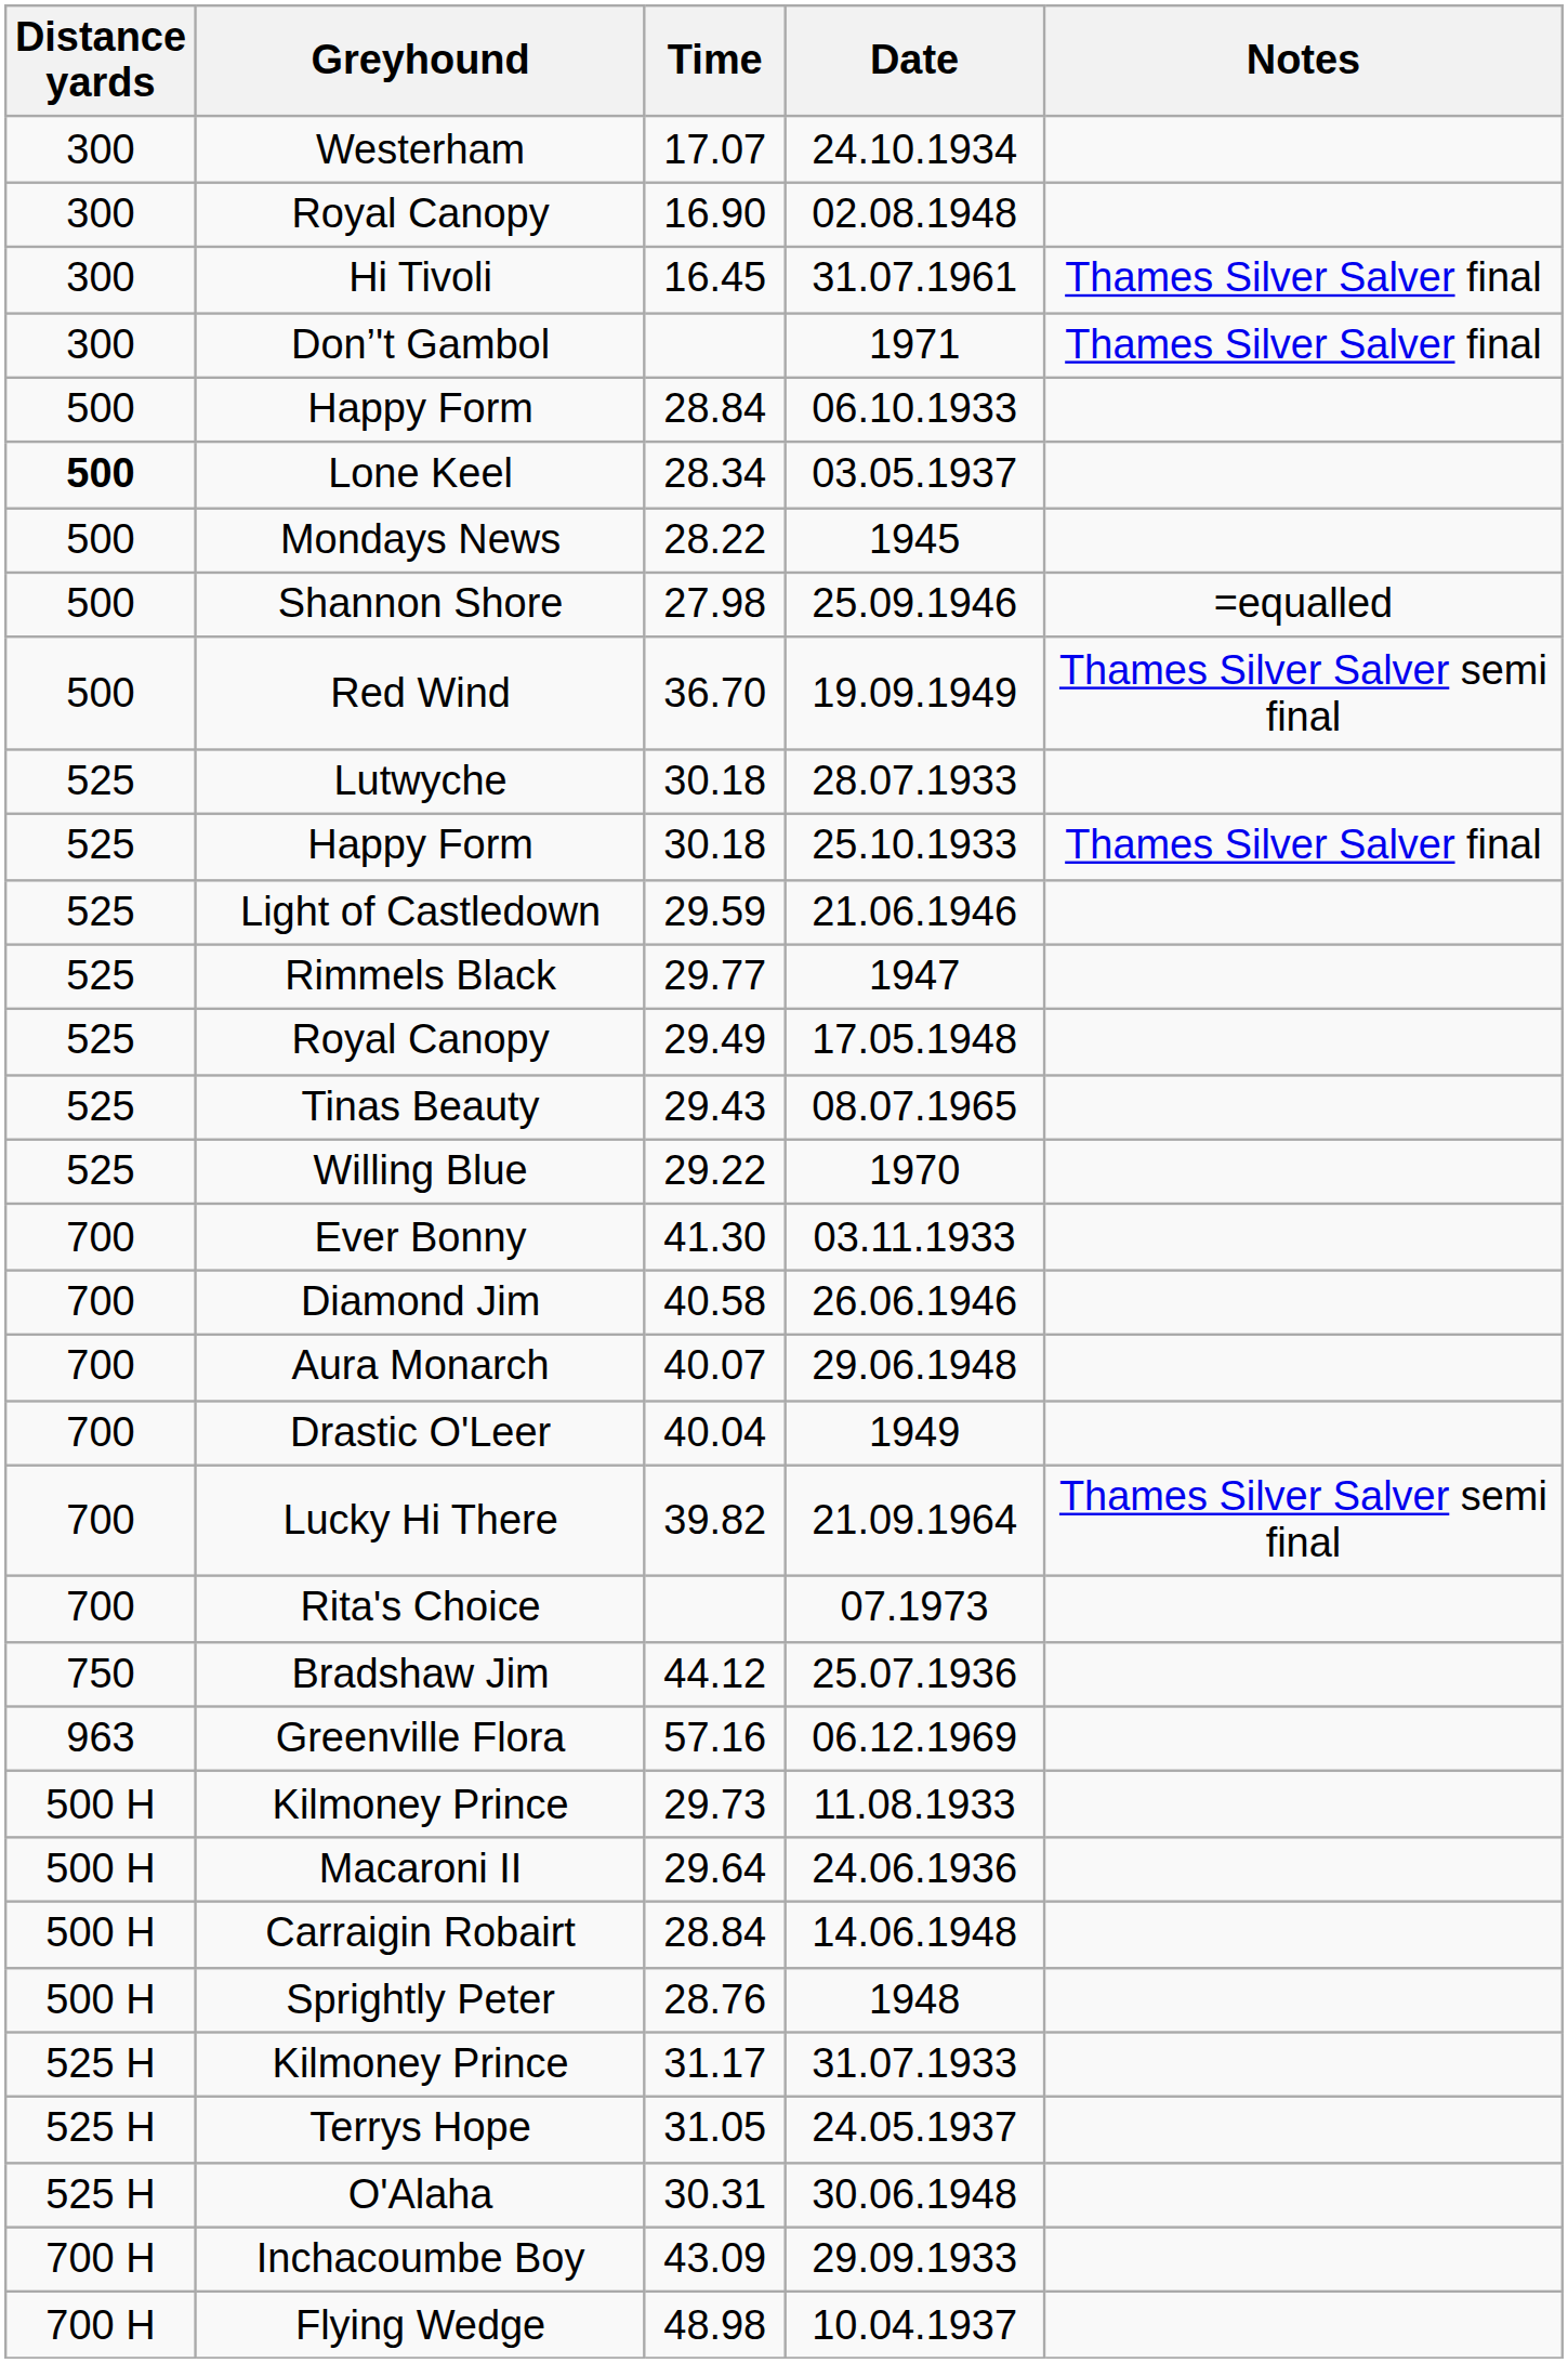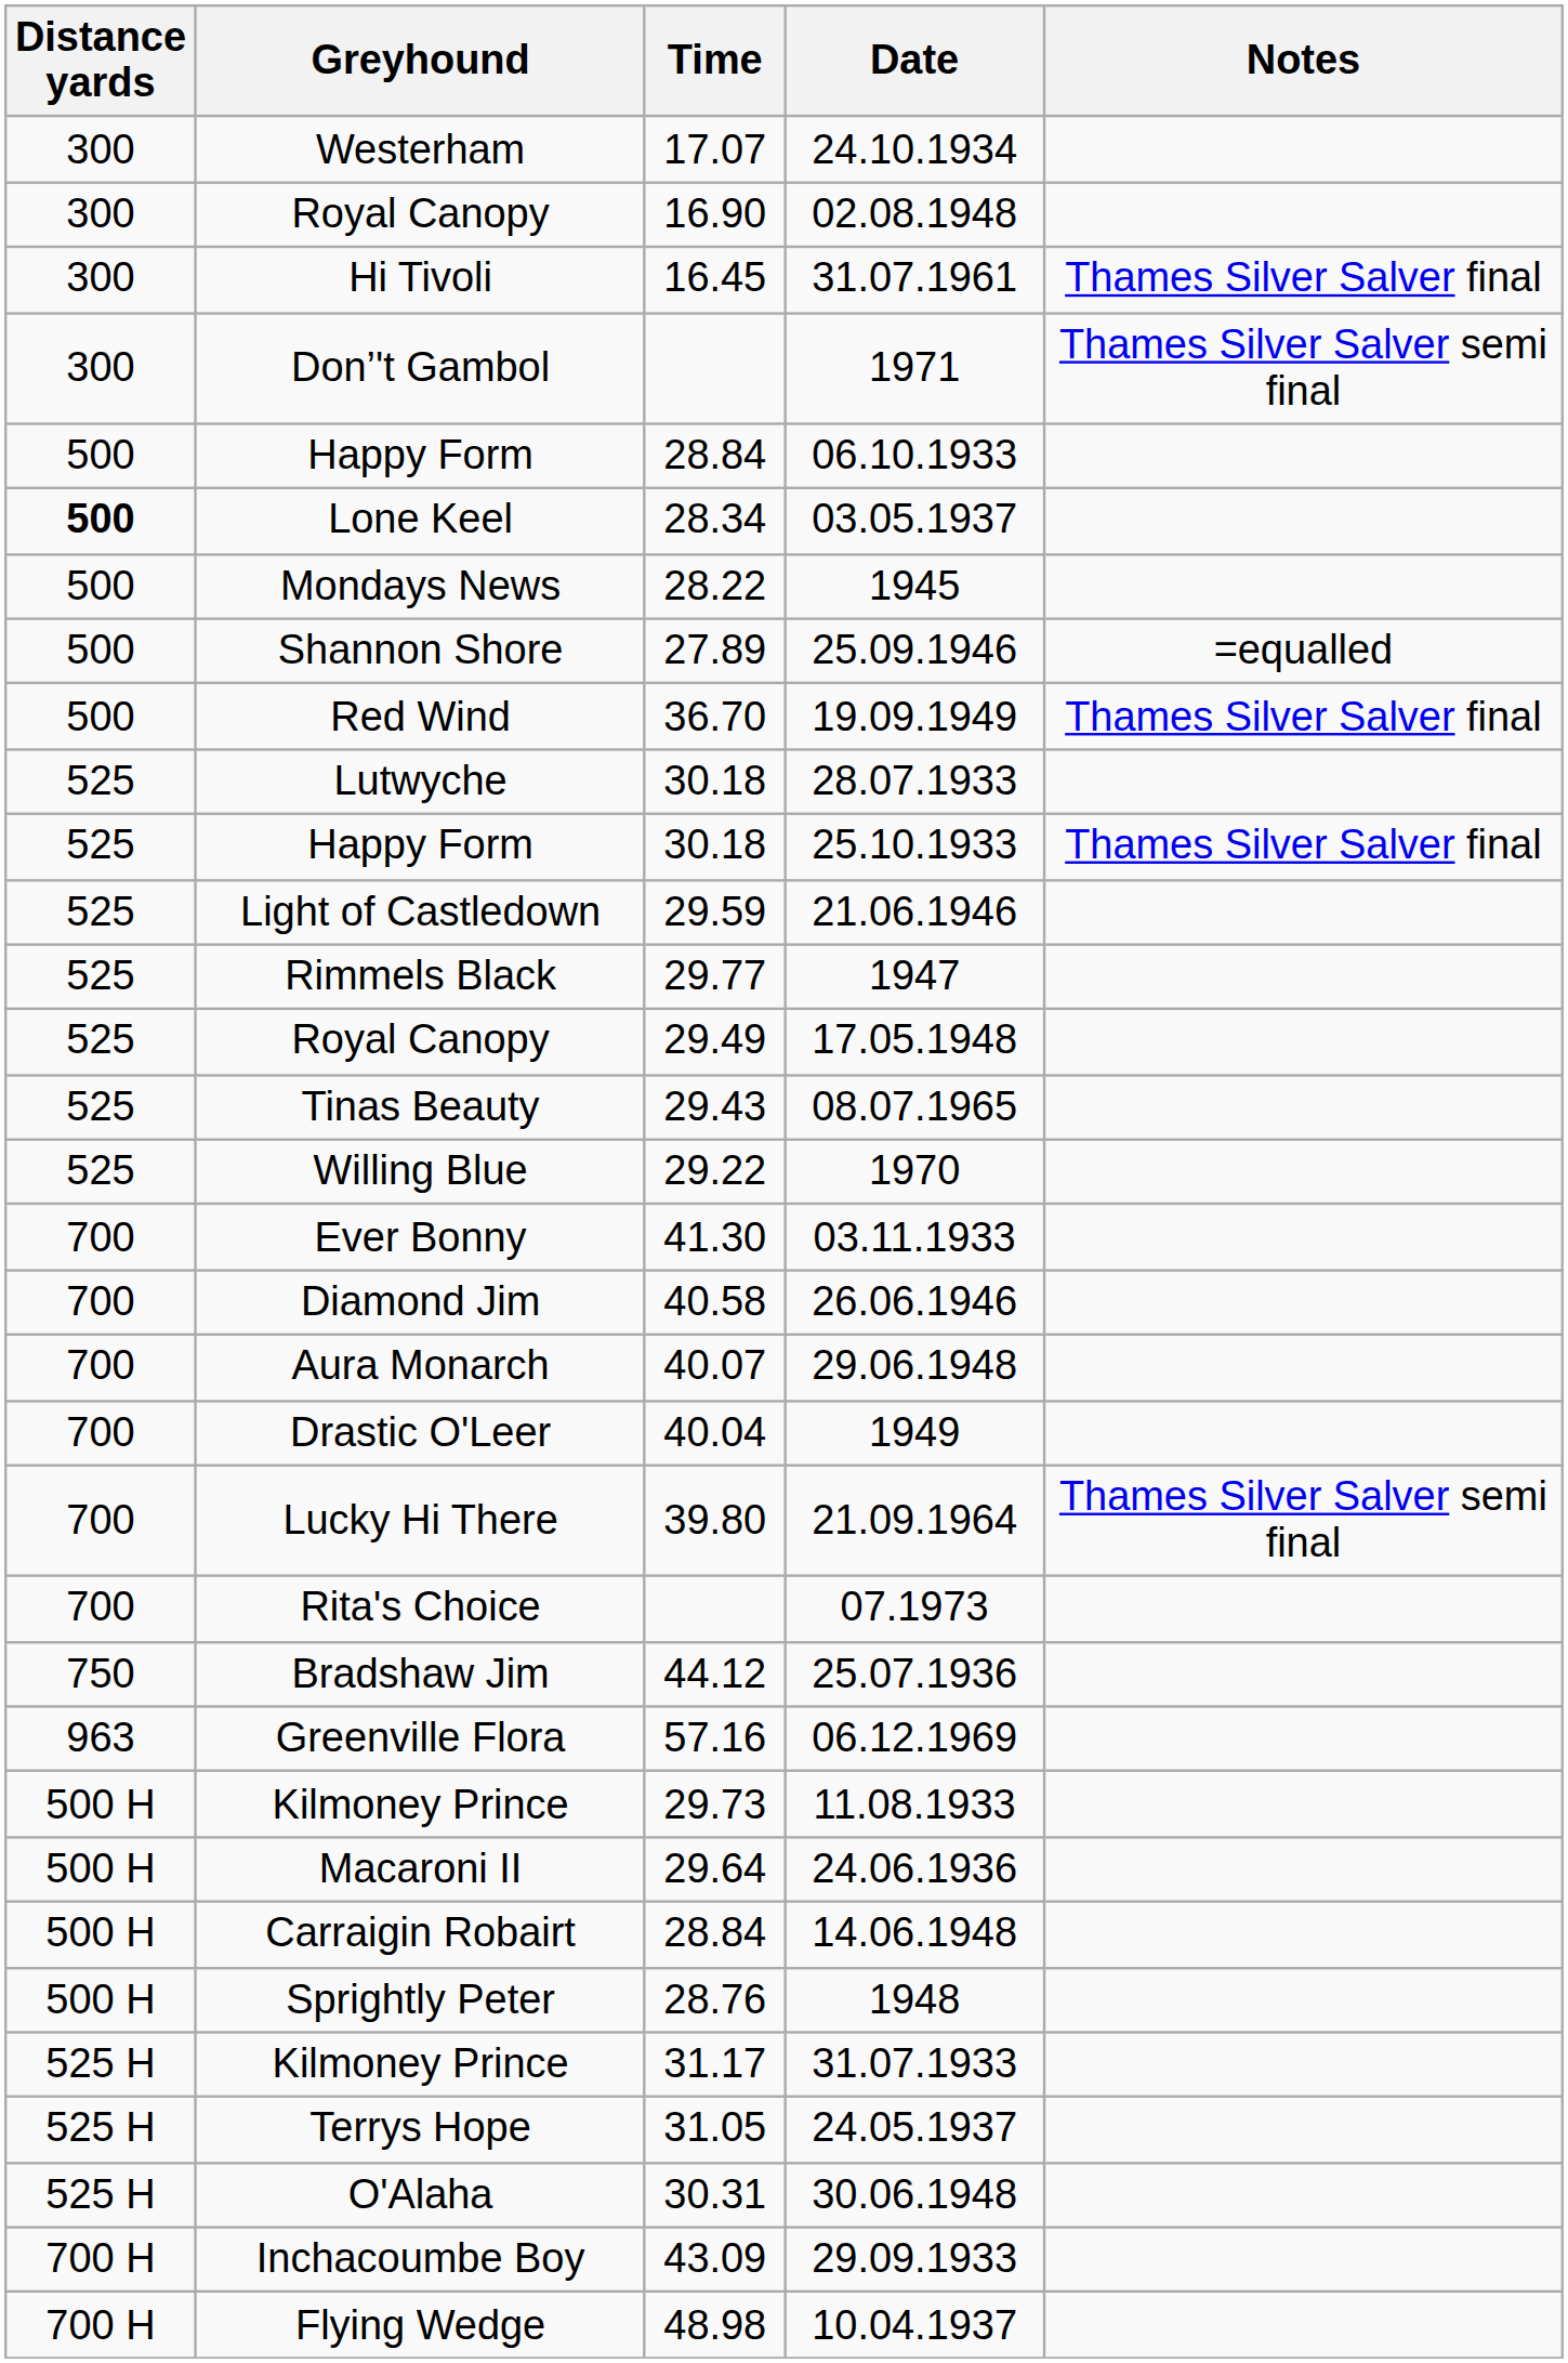Don’'t Gambol | Notes: Thames Silver Salver final -> Thames Silver Salver semi final
Shannon Shore | Time: 27.98 -> 27.89
Red Wind | Notes: Thames Silver Salver semi final -> Thames Silver Salver final
Lucky Hi There | Time: 39.82 -> 39.80
